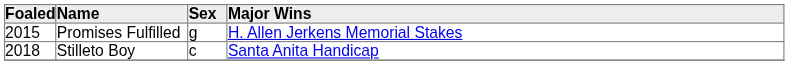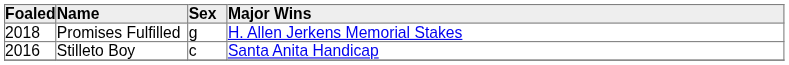Promises Fulfilled | Foaled: 2015 -> 2018
Stilleto Boy | Foaled: 2018 -> 2016
